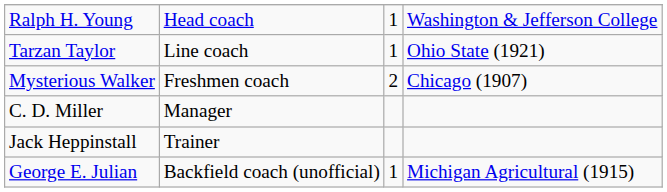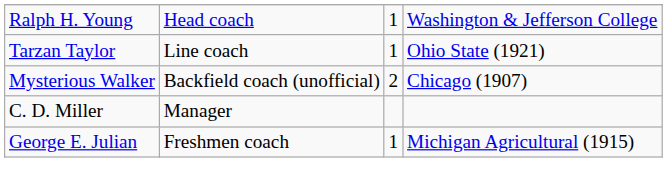Mysterious Walker | column 2: Freshmen coach -> Backfield coach (unofficial)
- row: Jack Heppinstall | Trainer
George E. Julian | column 2: Backfield coach (unofficial) -> Freshmen coach
